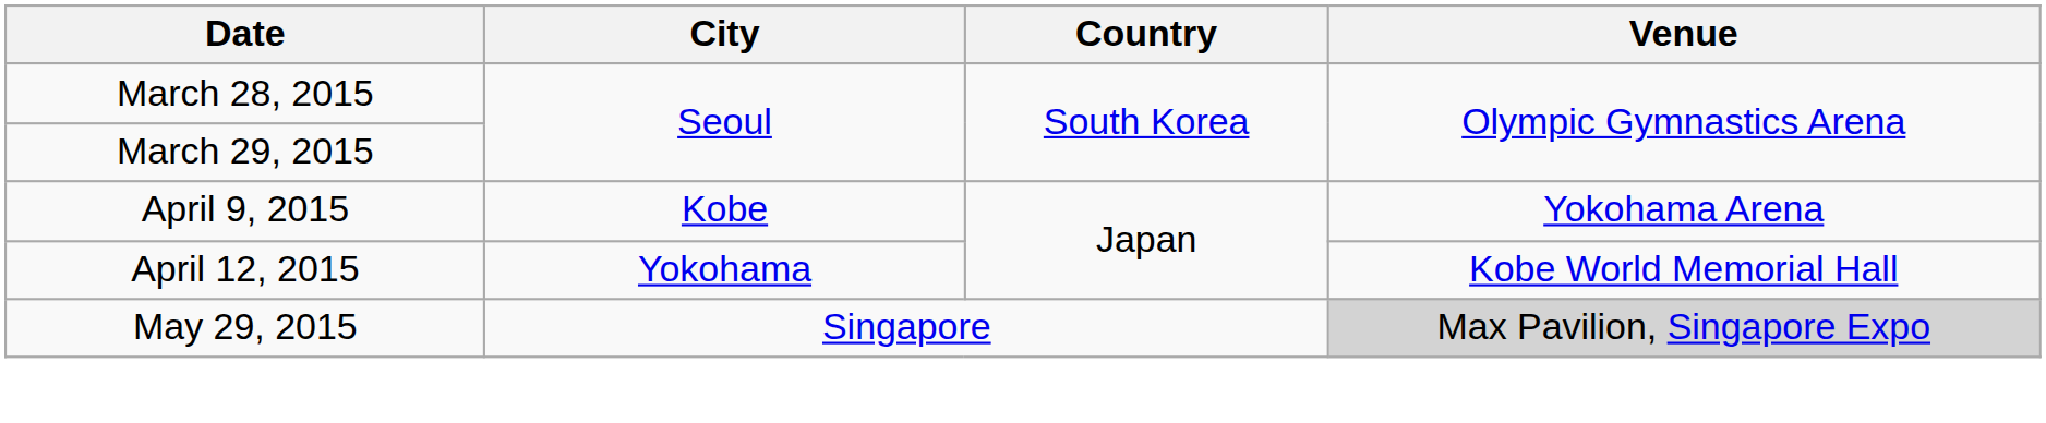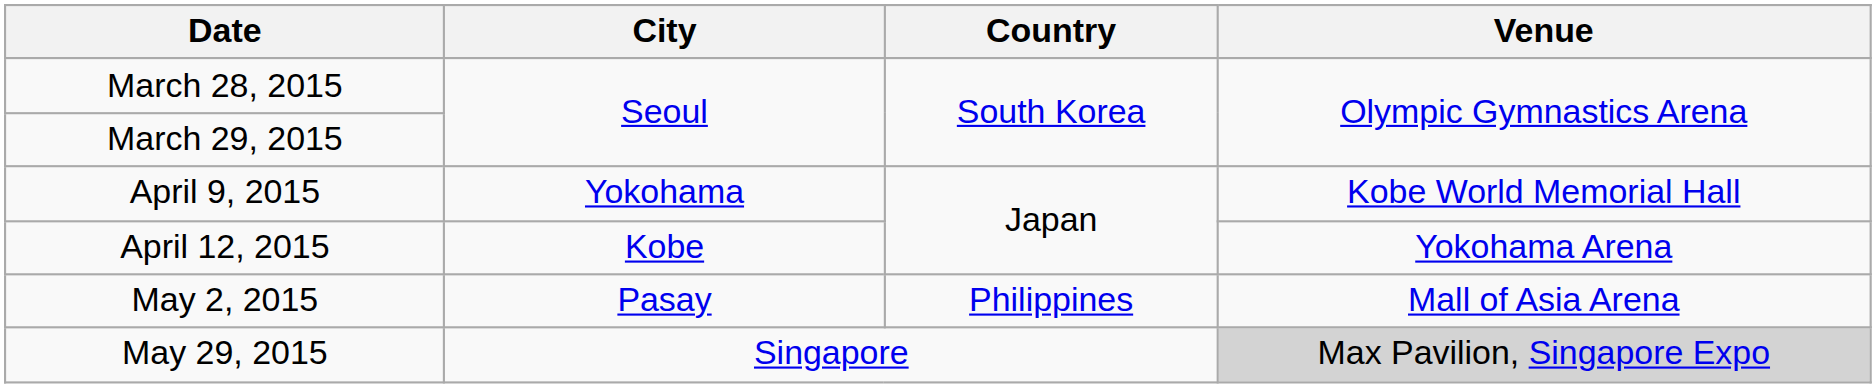April 9, 2015 | City: Kobe -> Yokohama
April 9, 2015 | Venue: Yokohama Arena -> Kobe World Memorial Hall
April 12, 2015 | City: Yokohama -> Kobe
April 12, 2015 | Venue: Kobe World Memorial Hall -> Yokohama Arena
+ row: May 2, 2015 | Pasay | Philippines | Mall of Asia Arena
